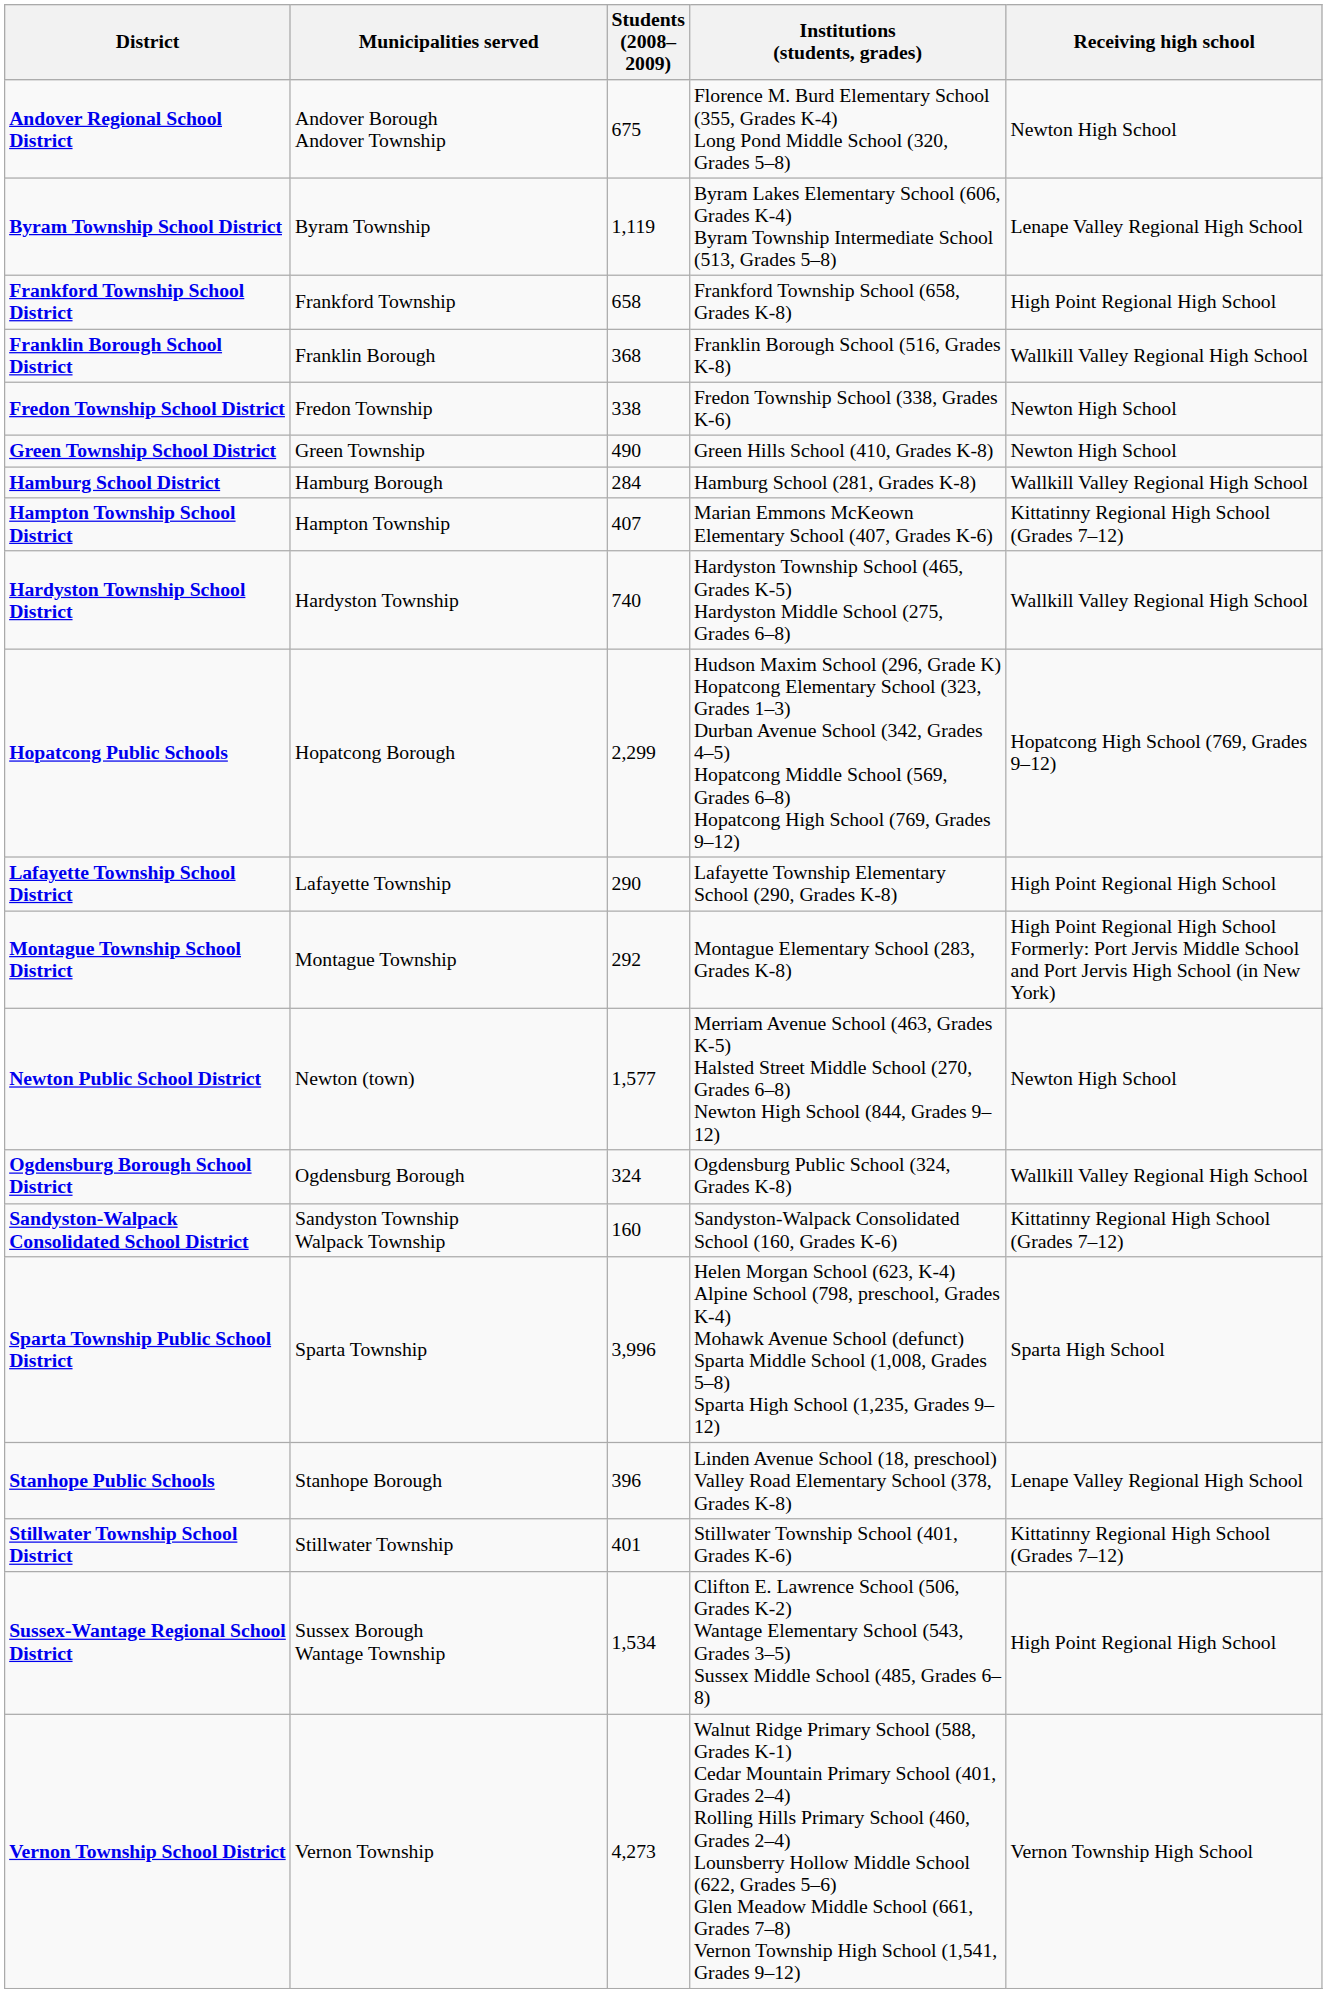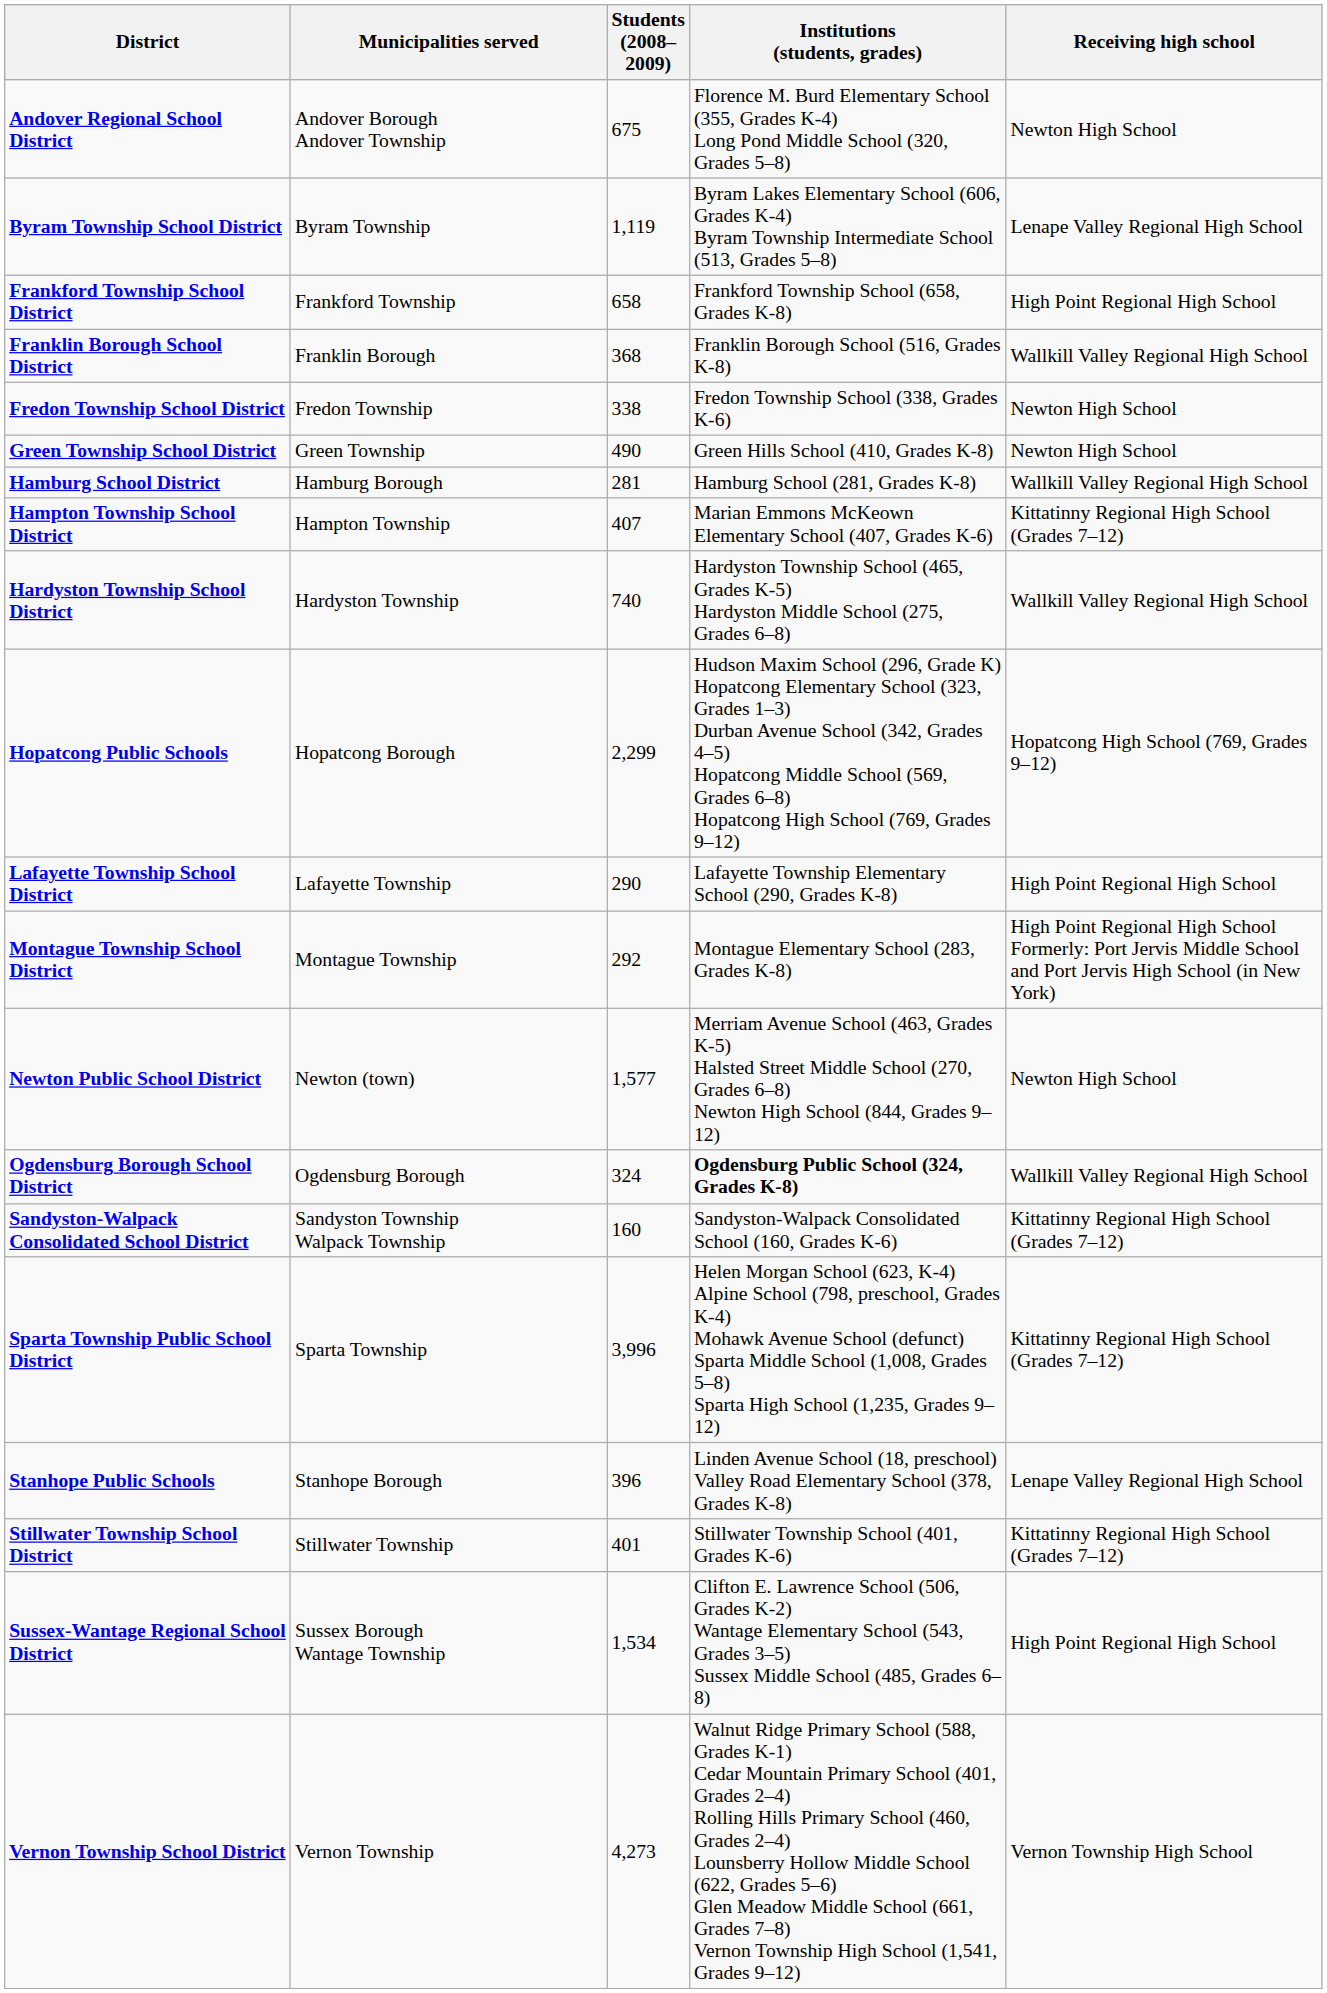Hamburg School District | Students (2008–2009): 284 -> 281
Ogdensburg Borough School District | Institutions (students, grades): normal -> bold
Sparta Township Public School District | Receiving high school: Sparta High School -> Kittatinny Regional High School (Grades 7–12)
